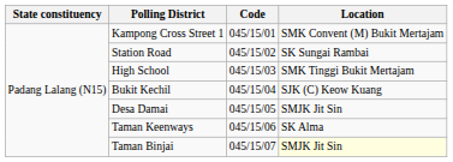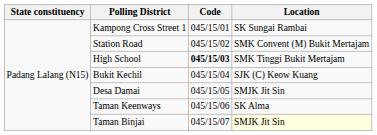Kampong Cross Street 1 | Location: SMK Convent (M) Bukit Mertajam -> SK Sungai Rambai
Station Road | Location: SK Sungai Rambai -> SMK Convent (M) Bukit Mertajam
High School | Code: normal -> bold
